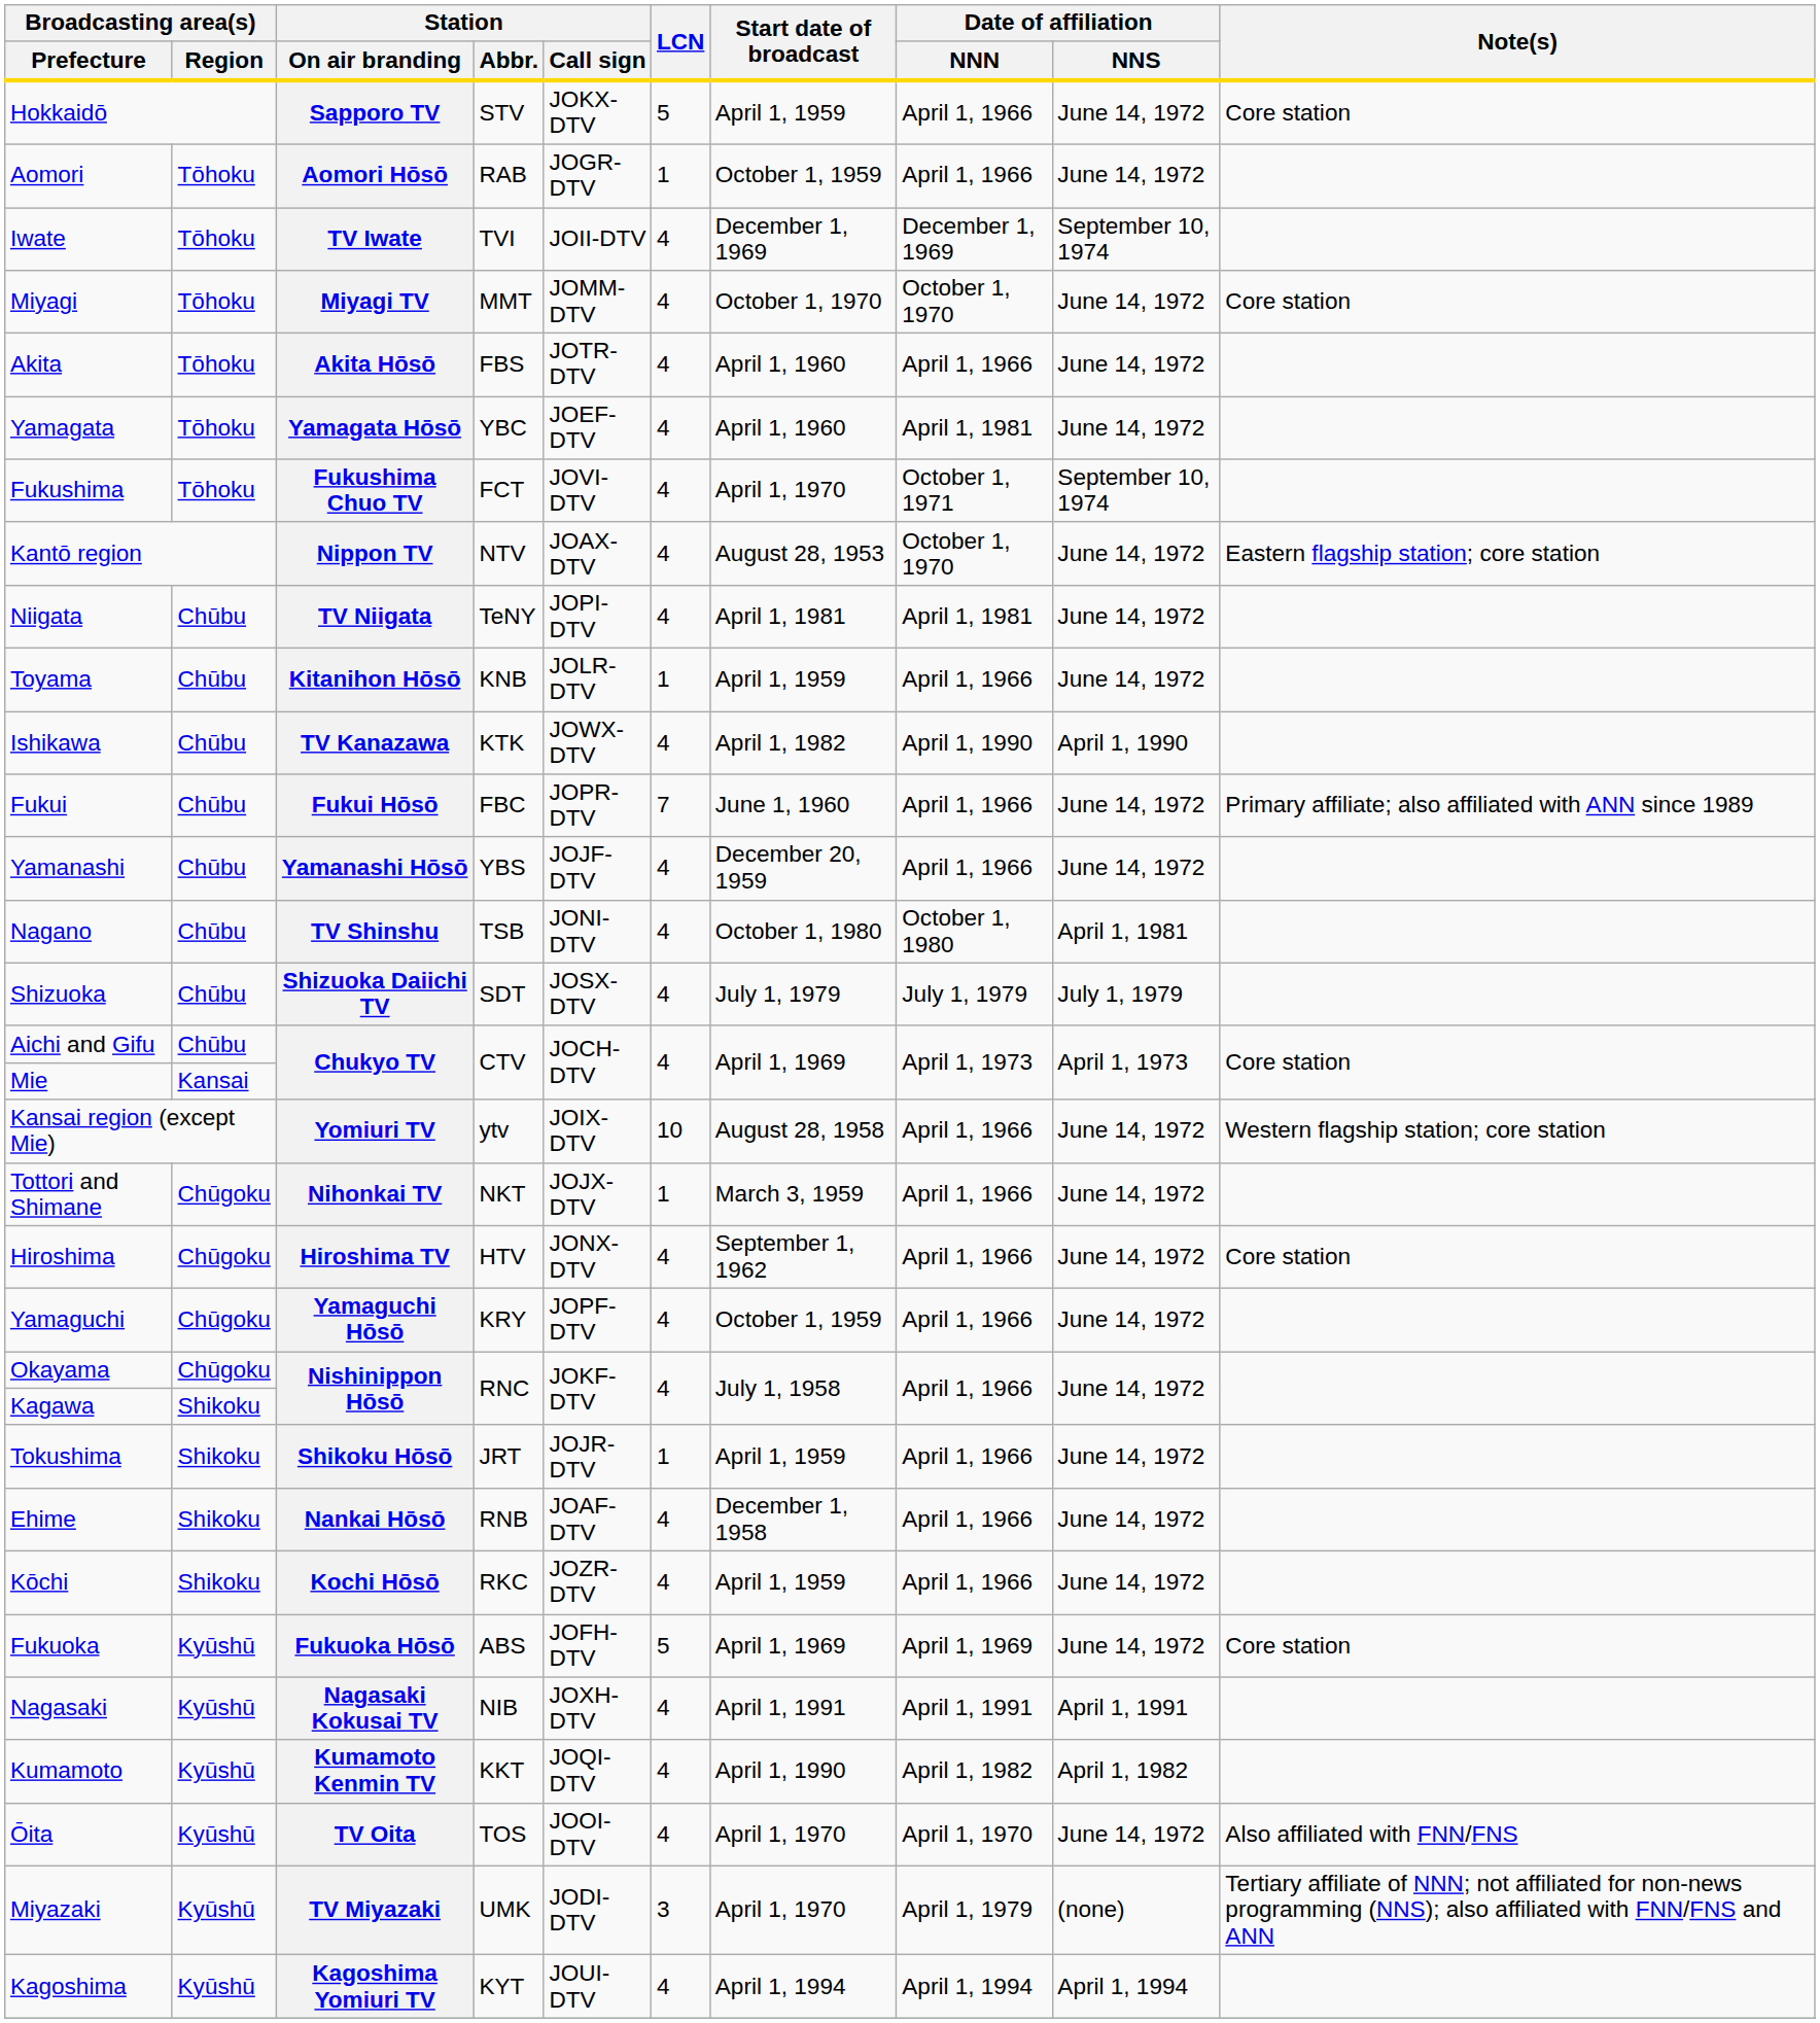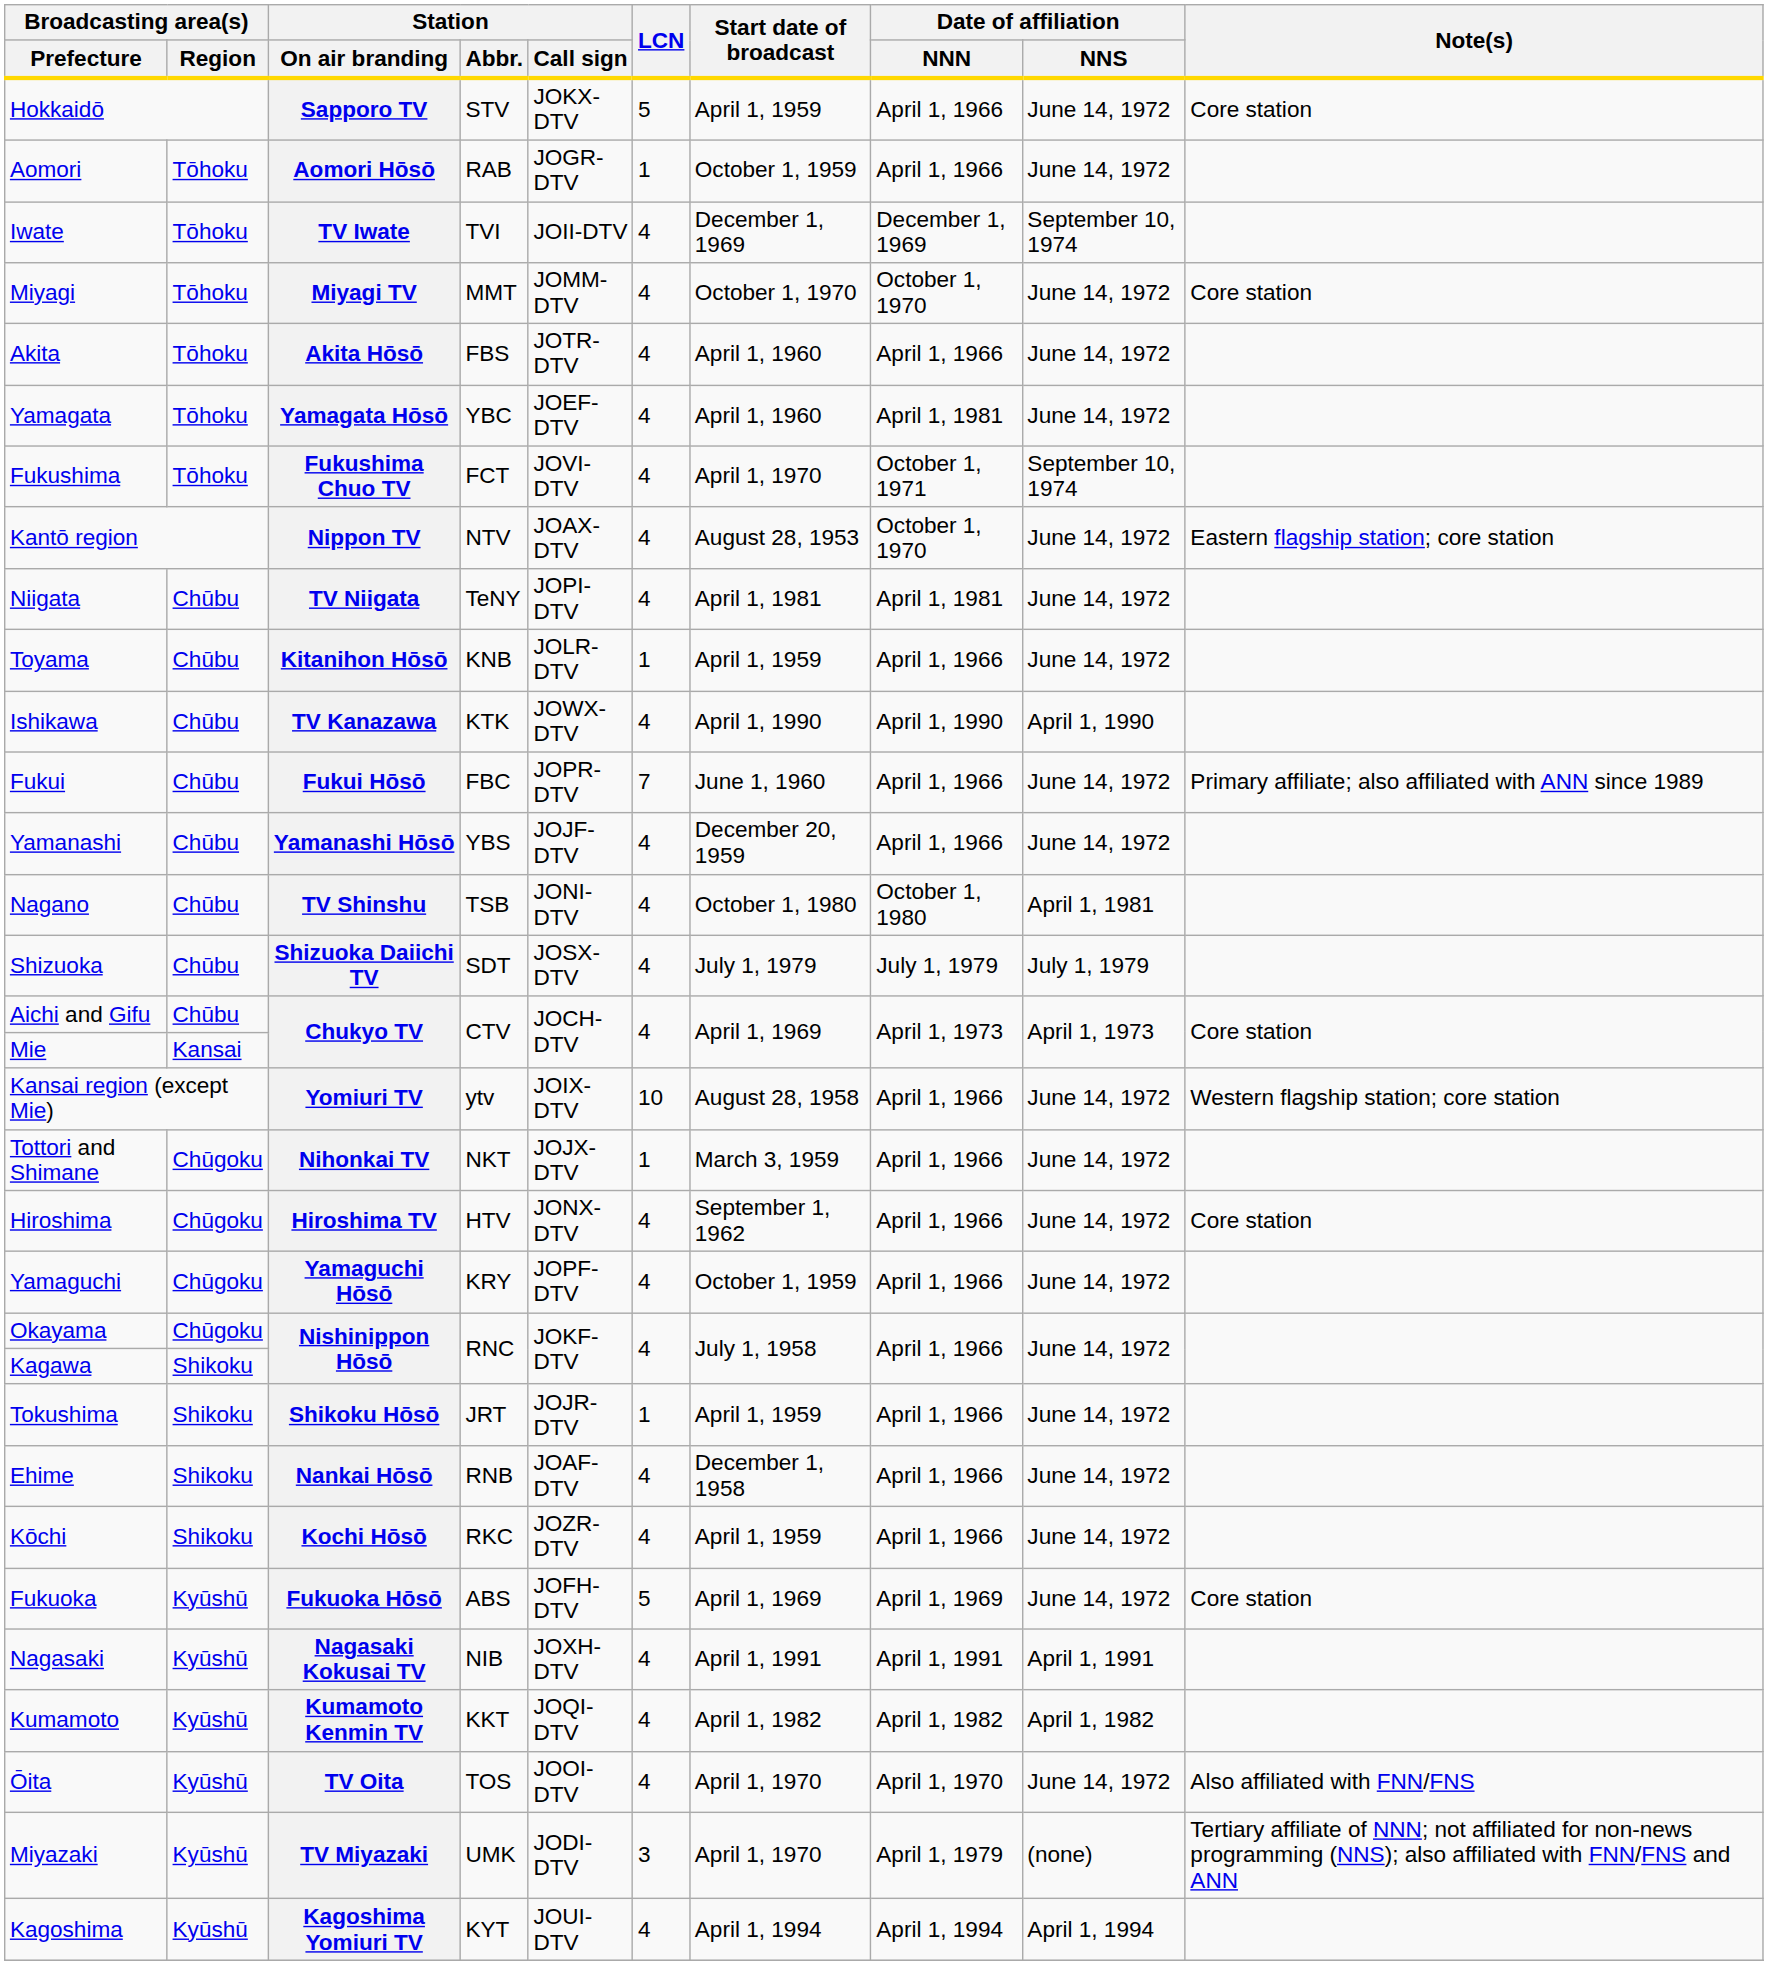TV Kanazawa | Start date of broadcast: April 1, 1982 -> April 1, 1990
Kumamoto Kenmin TV | Start date of broadcast: April 1, 1990 -> April 1, 1982
